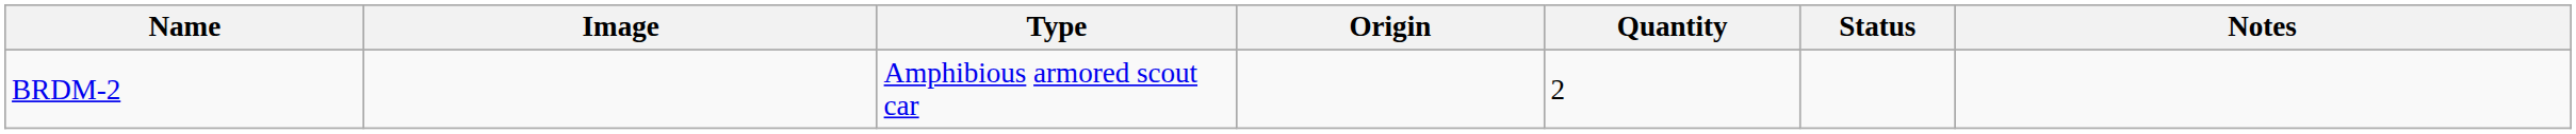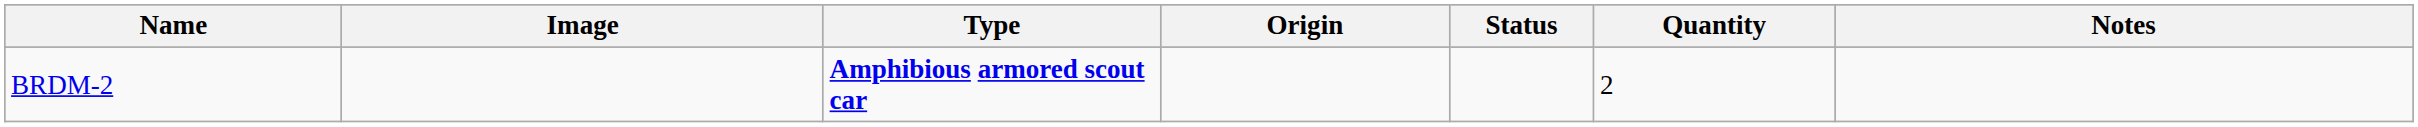columns swapped: Quantity <-> Status
BRDM-2 | Type: normal -> bold
